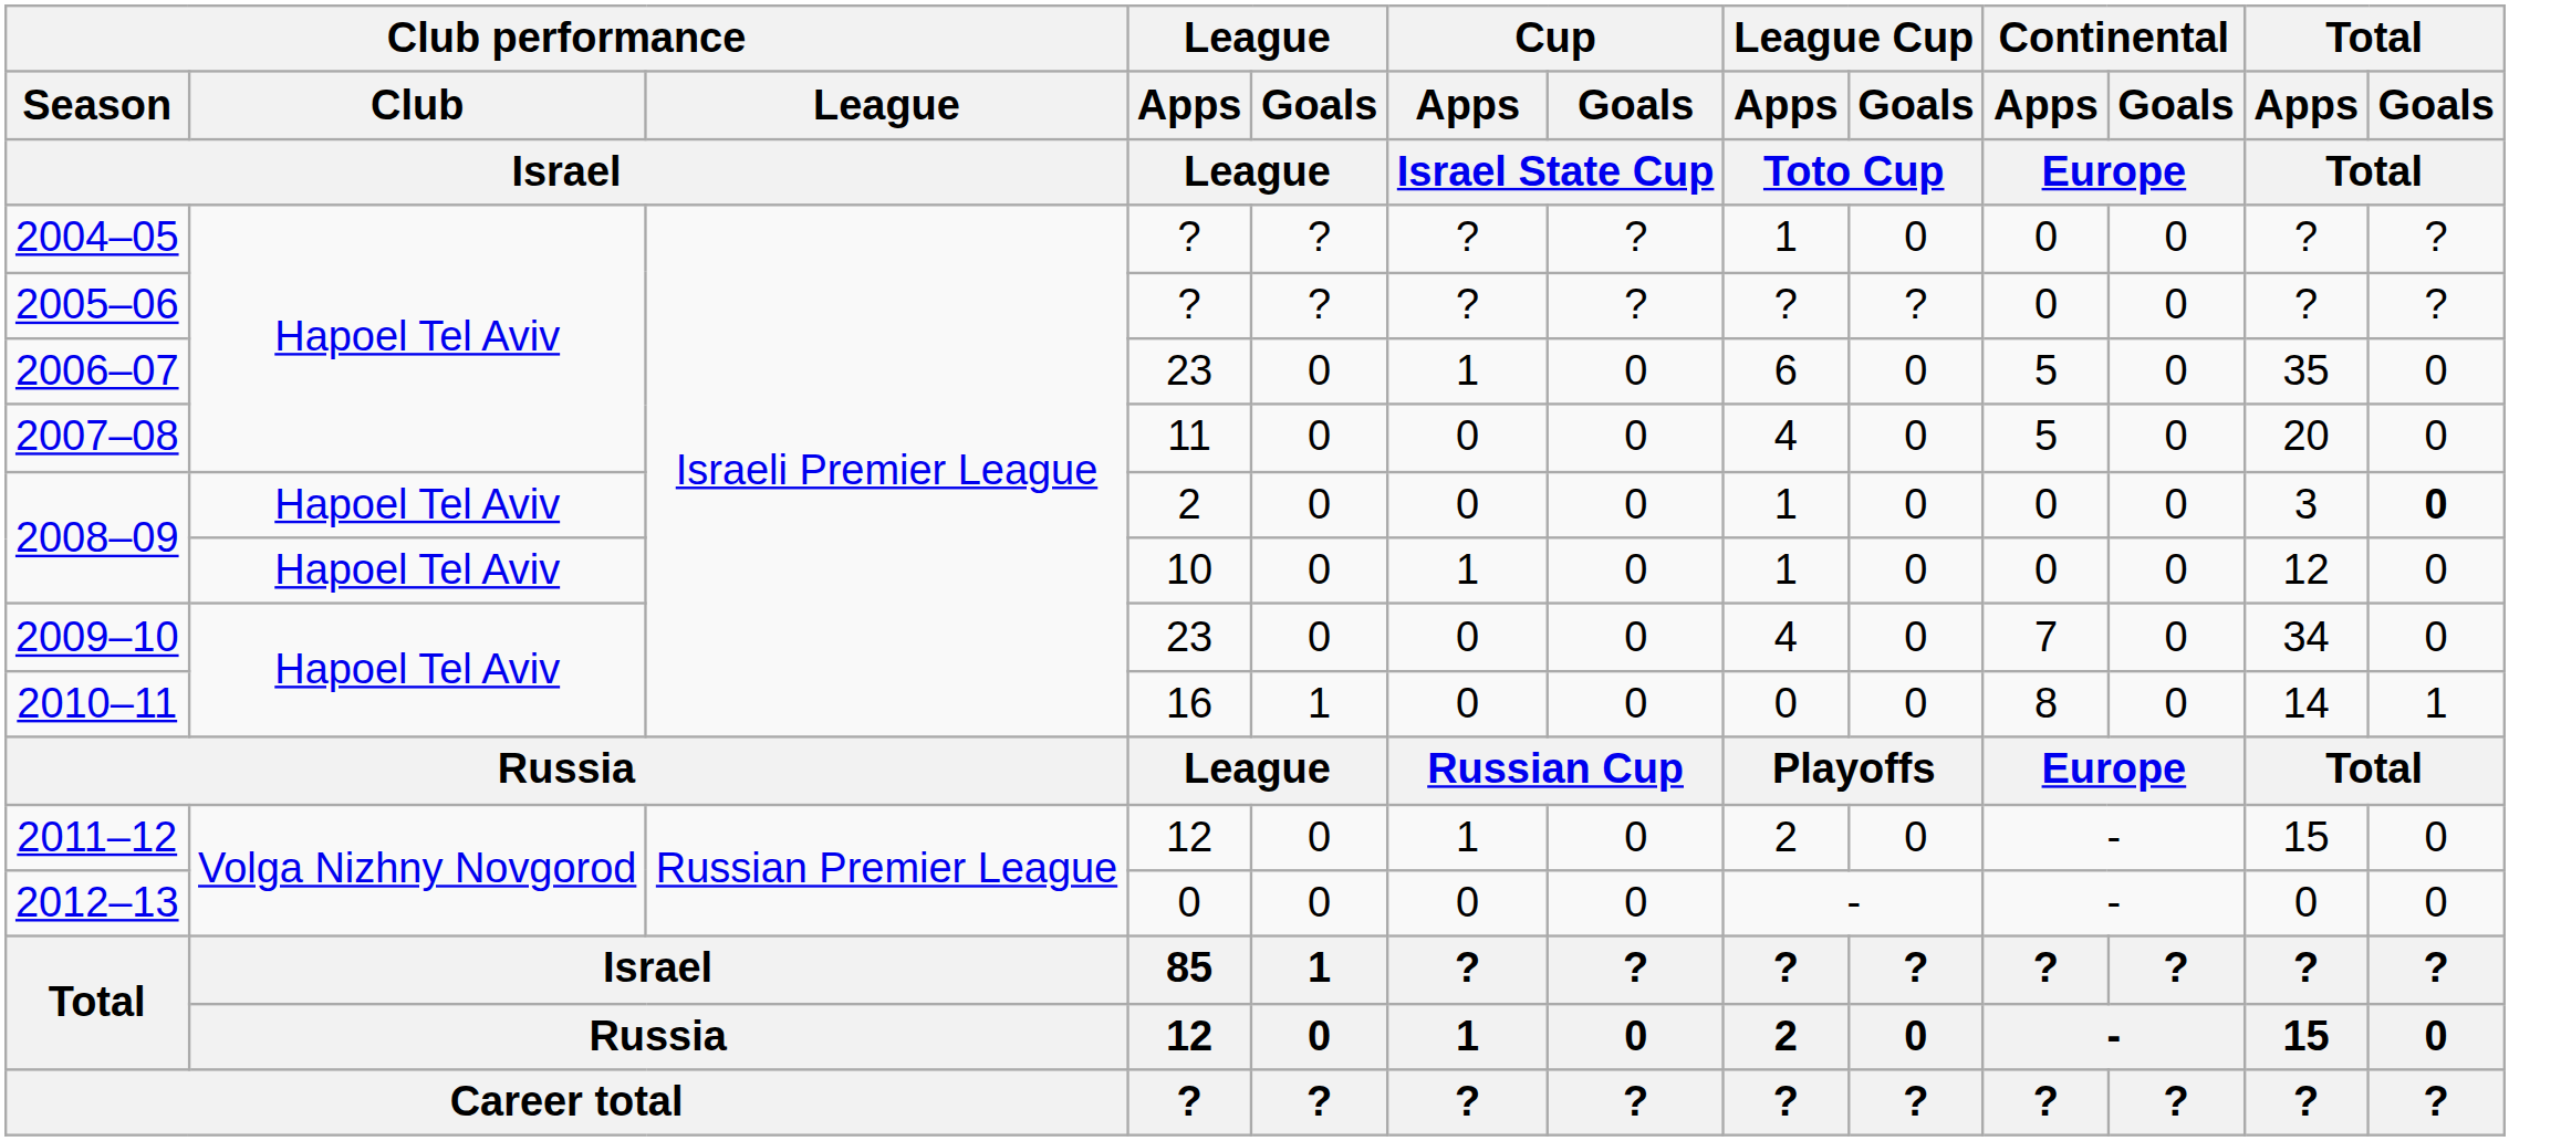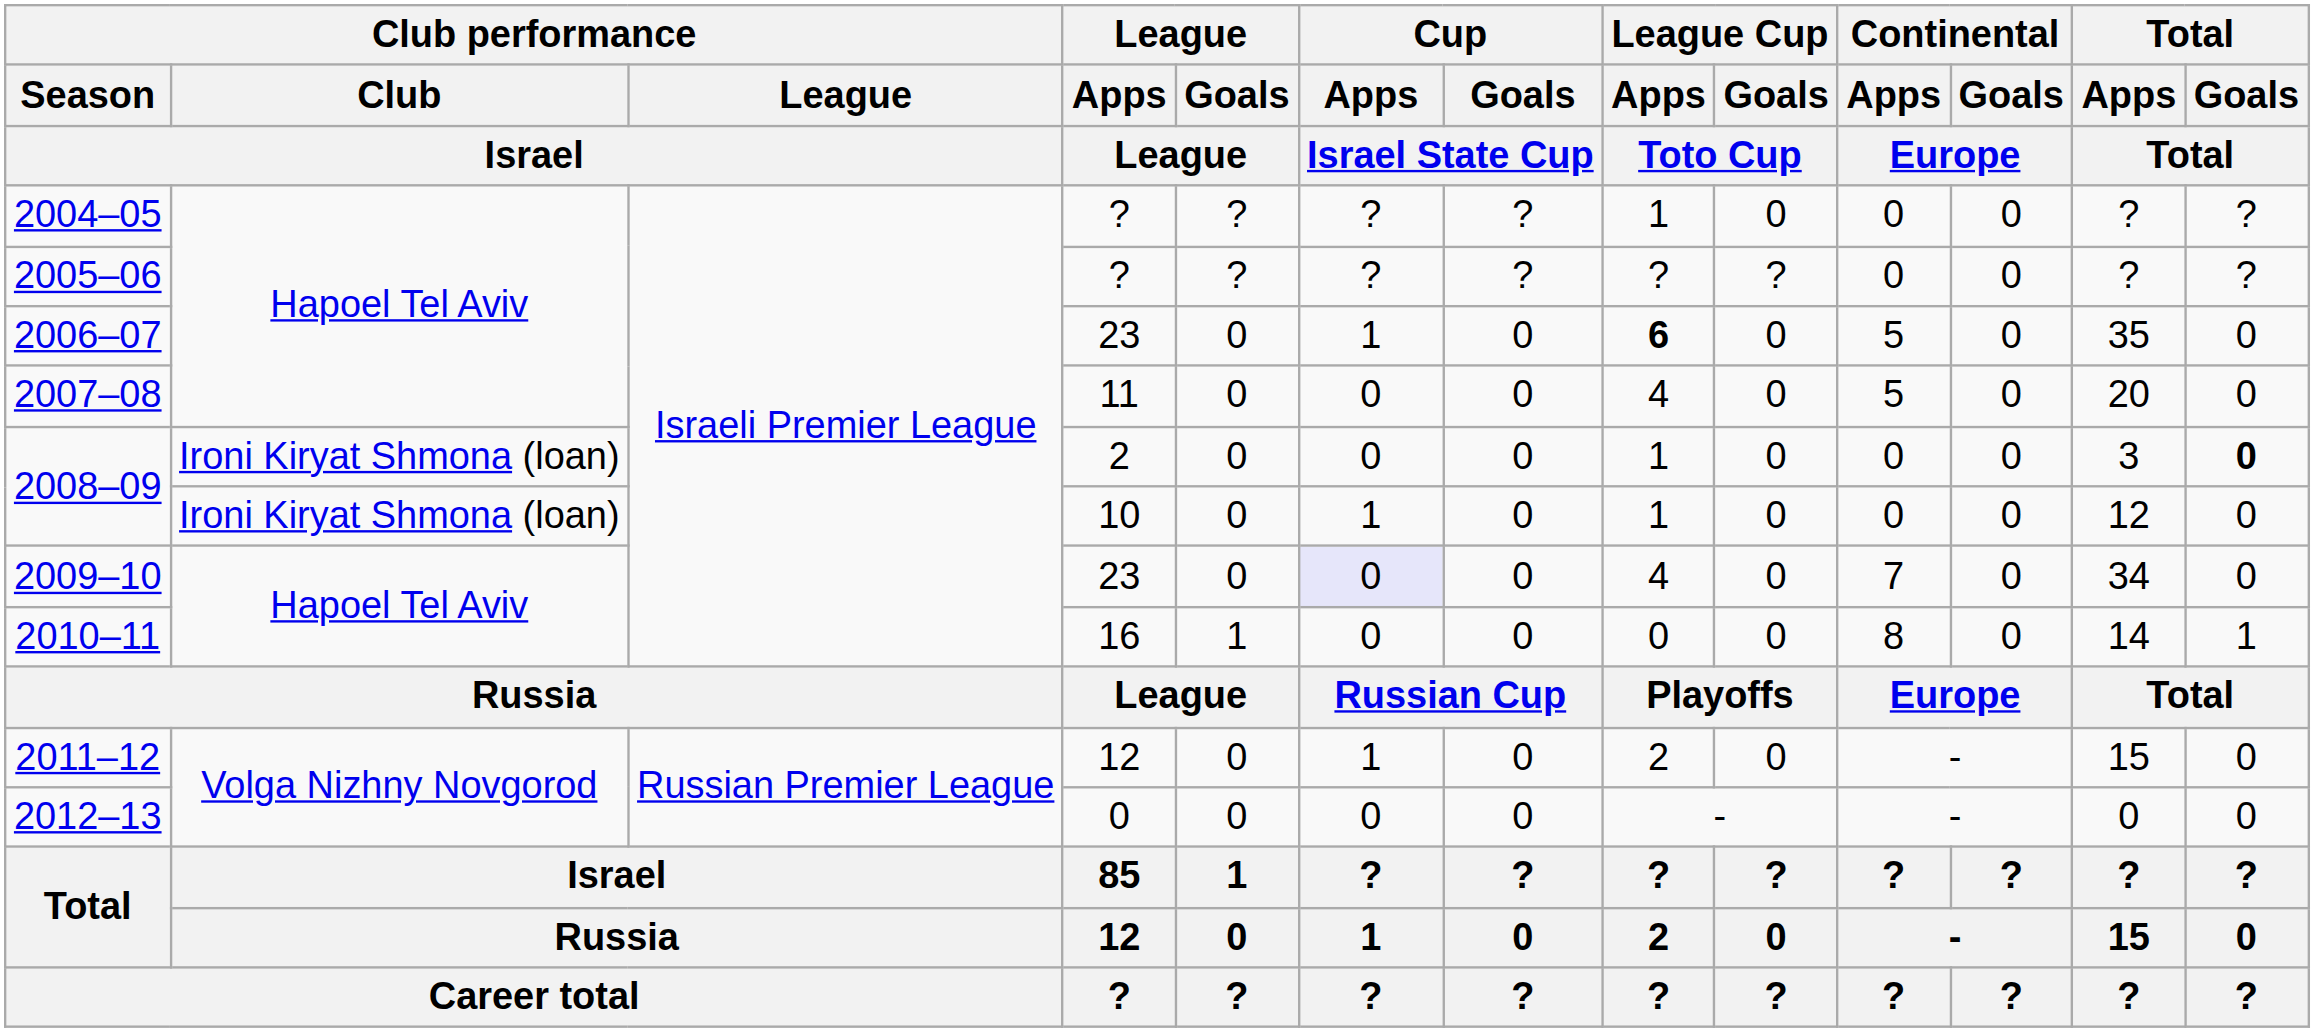2006–07 | League Cup / Apps / Toto Cup: normal -> bold
2008–09 / 2 | Club performance / Club / Israel: Hapoel Tel Aviv -> Ironi Kiryat Shmona (loan)
2008–09 / 10 | Club performance / Club / Israel: Hapoel Tel Aviv -> Ironi Kiryat Shmona (loan)
2009–10 | Cup / Apps / Israel State Cup: no background -> lavender background
